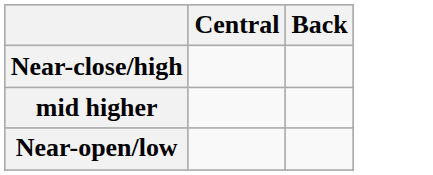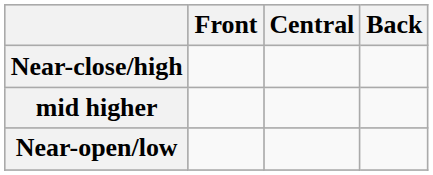+ column: Front
